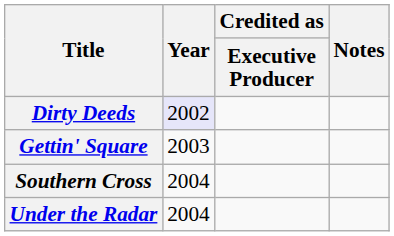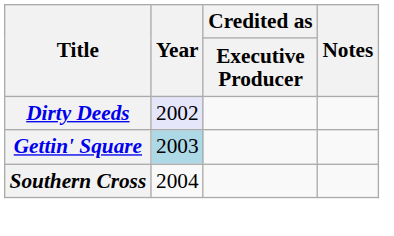Gettin' Square | Year: no background -> lightblue background
- row: Under the Radar | 2004
